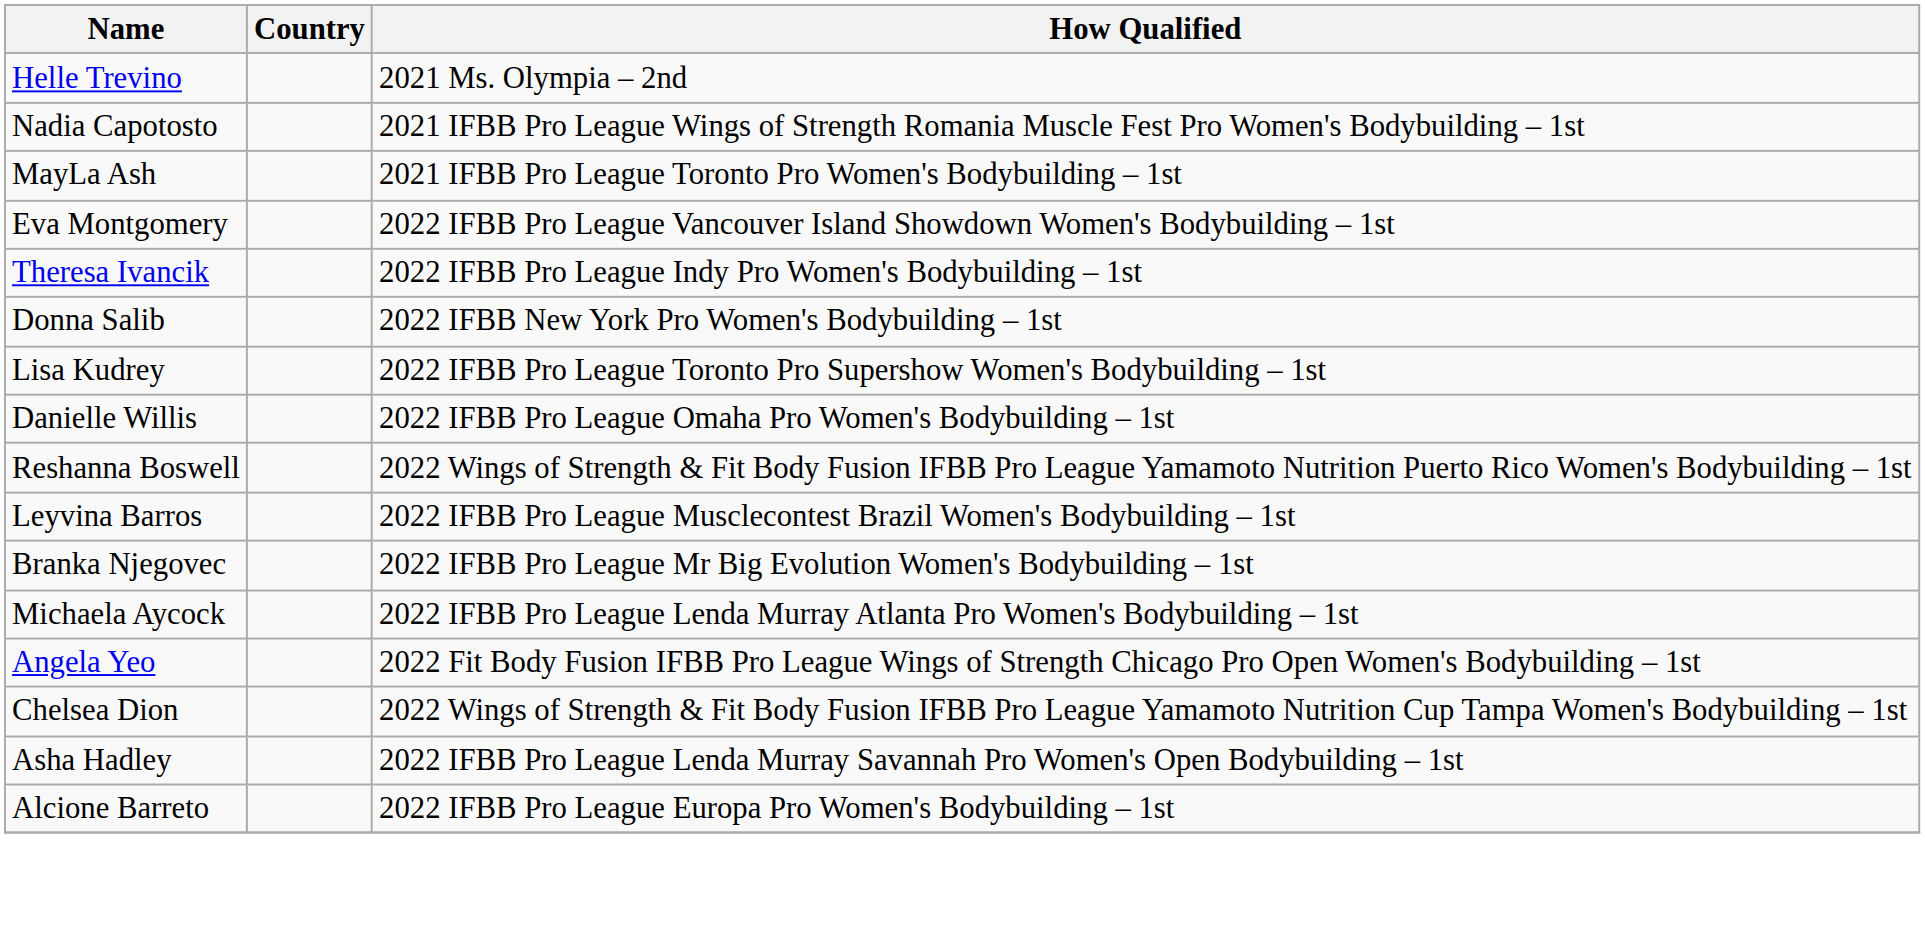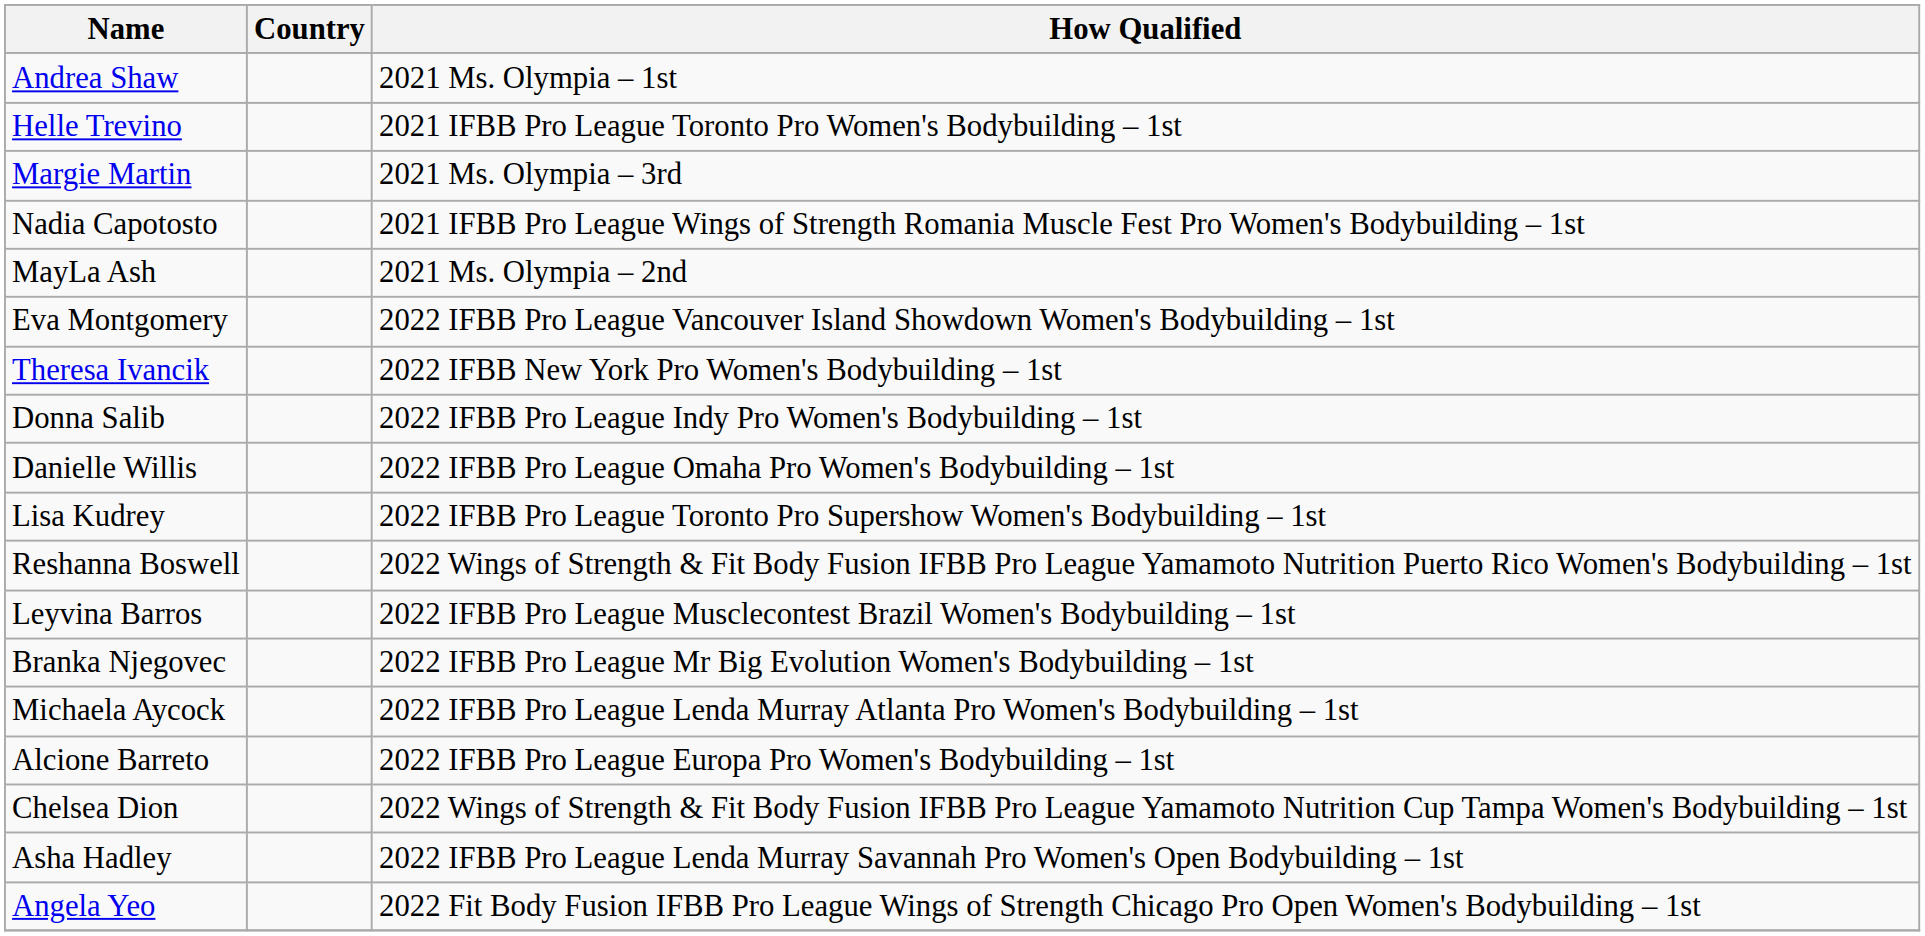+ row: Andrea Shaw | 2021 Ms. Olympia – 1st
Helle Trevino | How Qualified: 2021 Ms. Olympia – 2nd -> 2021 IFBB Pro League Toronto Pro Women's Bodybuilding – 1st
+ row: Margie Martin | 2021 Ms. Olympia – 3rd
MayLa Ash | How Qualified: 2021 IFBB Pro League Toronto Pro Women's Bodybuilding – 1st -> 2021 Ms. Olympia – 2nd
Theresa Ivancik | How Qualified: 2022 IFBB Pro League Indy Pro Women's Bodybuilding – 1st -> 2022 IFBB New York Pro Women's Bodybuilding – 1st
Donna Salib | How Qualified: 2022 IFBB New York Pro Women's Bodybuilding – 1st -> 2022 IFBB Pro League Indy Pro Women's Bodybuilding – 1st
rows swapped: Lisa Kudrey <-> Danielle Willis
rows swapped: Angela Yeo <-> Alcione Barreto
